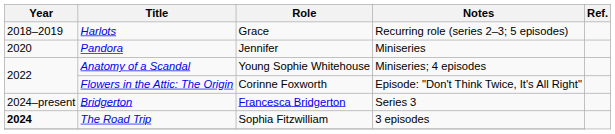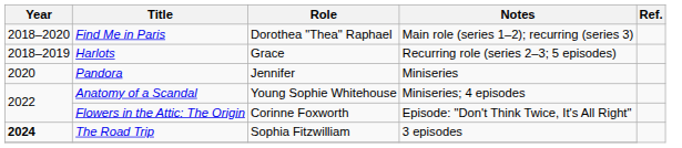+ row: 2018–2020 | Find Me in Paris | Dorothea "Thea" Raphael | Main role (series 1–2); recurring (series 3)
- row: 2024–present | Bridgerton | Francesca Bridgerton | Series 3
